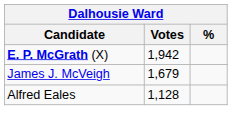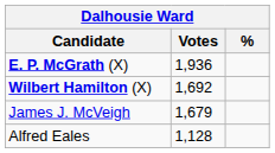E. P. McGrath (X) | Votes: 1,942 -> 1,936
+ row: Wilbert Hamilton (X) | 1,692
